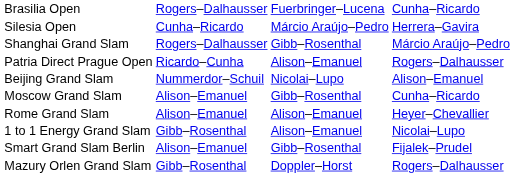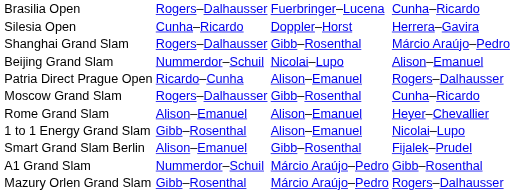Silesia Open | column 3: Márcio Araújo–Pedro -> Doppler–Horst
rows swapped: Beijing Grand Slam <-> Patria Direct Prague Open
Moscow Grand Slam | column 2: Alison–Emanuel -> Rogers–Dalhausser
+ row: A1 Grand Slam | Nummerdor–Schuil | Márcio Araújo–Pedro | Gibb–Rosenthal
Mazury Orlen Grand Slam | column 3: Doppler–Horst -> Márcio Araújo–Pedro
